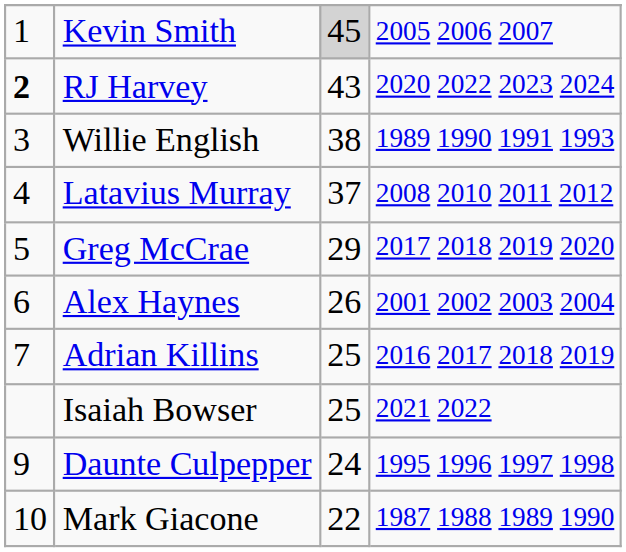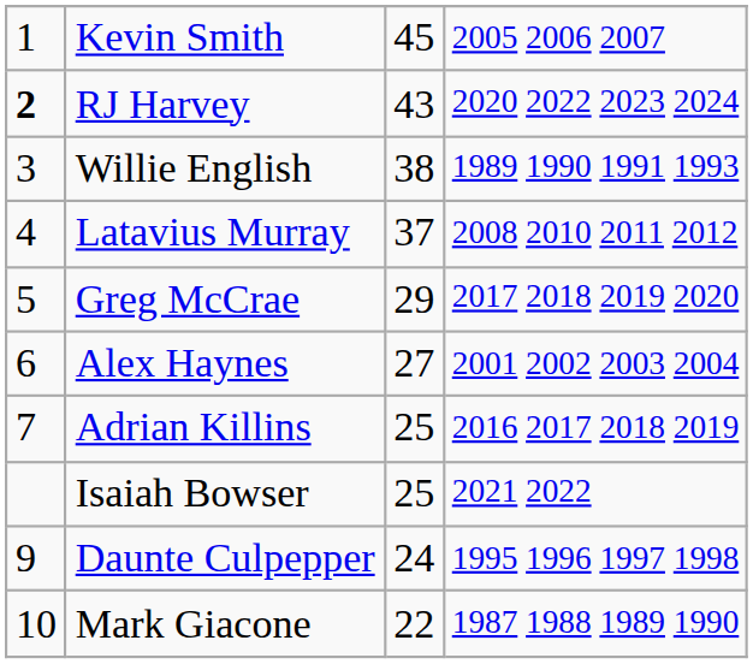Kevin Smith | column 3: lightgrey background -> no background
Alex Haynes | column 3: 26 -> 27
